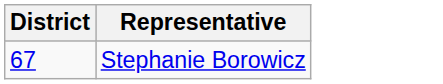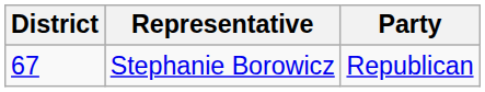+ column: Party | Republican
